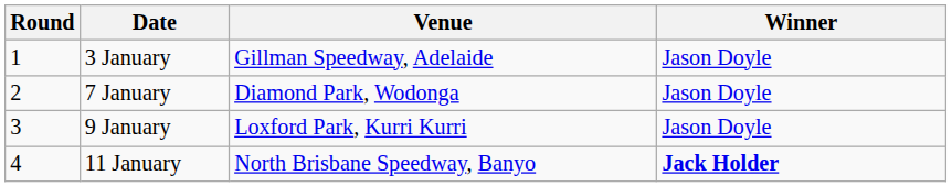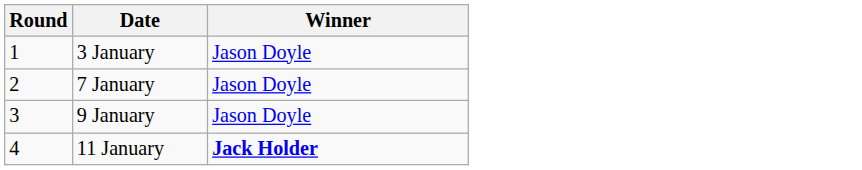- column: Venue | Gillman Speedway, Adelaide | Diamond Park, Wodonga | Loxford Park, Kurri Kurri | North Brisbane Speedway, Banyo
